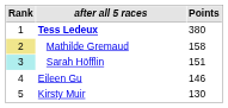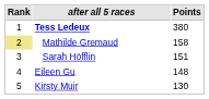Sarah Höfflin | Rank: paleturquoise background -> no background
Eileen Gu | Points: 146 -> 148
